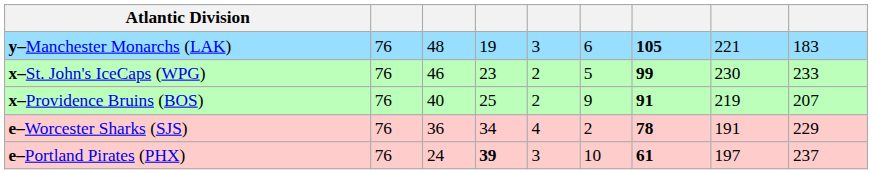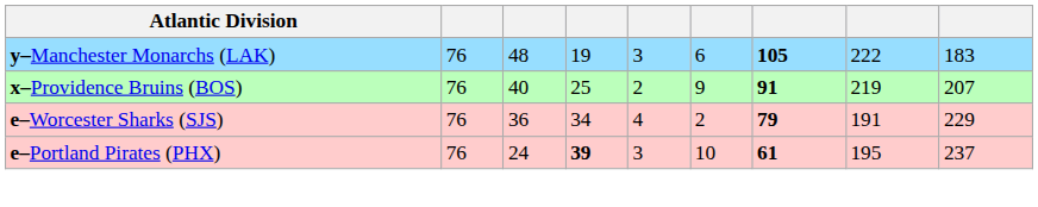y–Manchester Monarchs (LAK) | column 8: 221 -> 222
- row: x–St. John's IceCaps (WPG) | 76 | 46 | 23 | 2 | 5 | 99 | 230 | 233
e–Worcester Sharks (SJS) | column 7: 78 -> 79
e–Portland Pirates (PHX) | column 8: 197 -> 195
